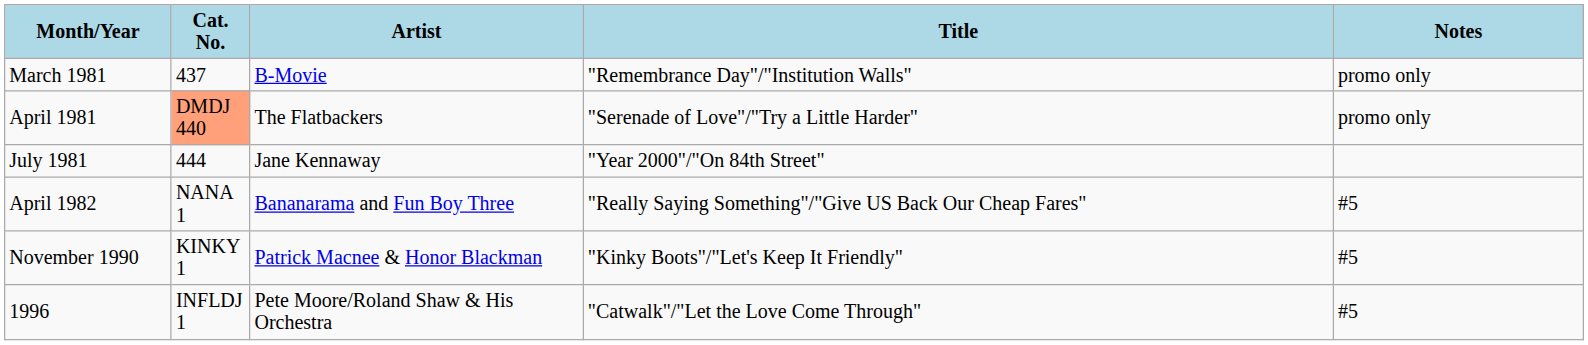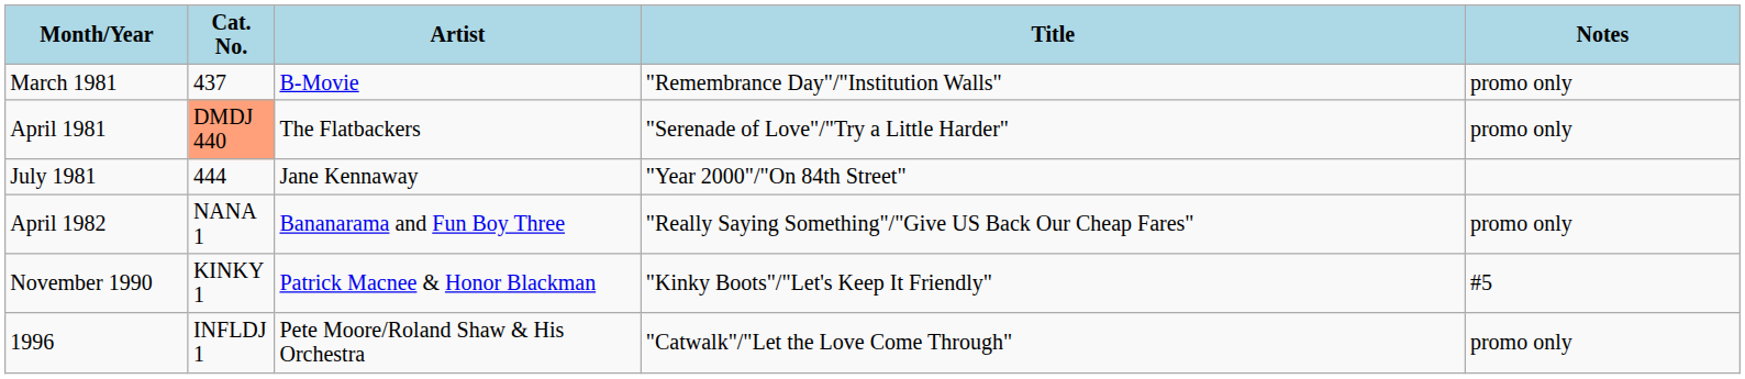April 1982 | Notes: #5 -> promo only
1996 | Notes: #5 -> promo only
